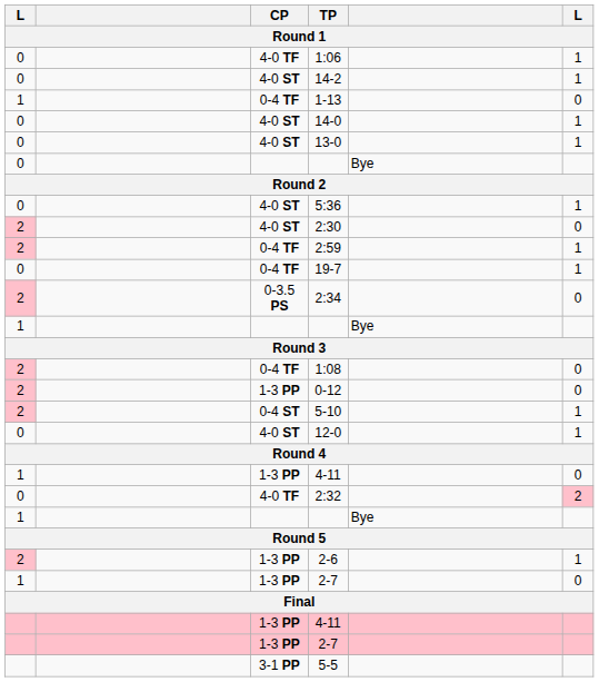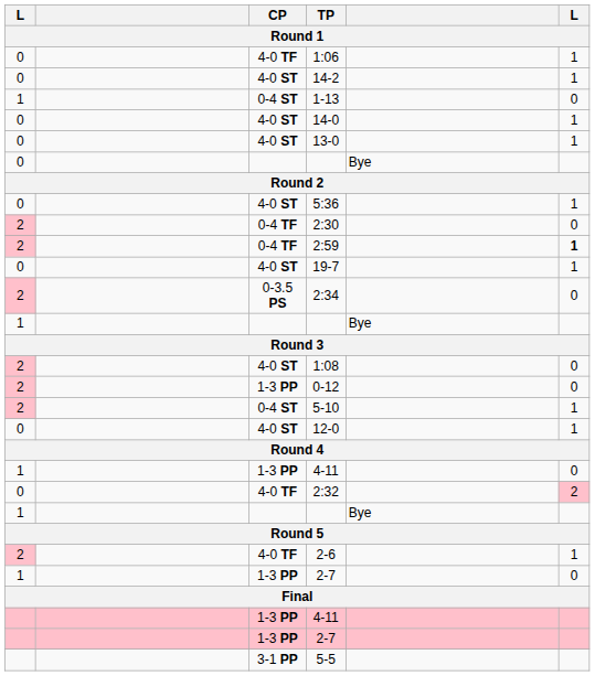1-13 | CP: 0-4 TF -> 0-4 ST
2:30 | CP: 4-0 ST -> 0-4 TF
2:59 | column 6: normal -> bold
19-7 | CP: 0-4 TF -> 4-0 ST
1:08 | CP: 0-4 TF -> 4-0 ST
2-6 | CP: 1-3 PP -> 4-0 TF
